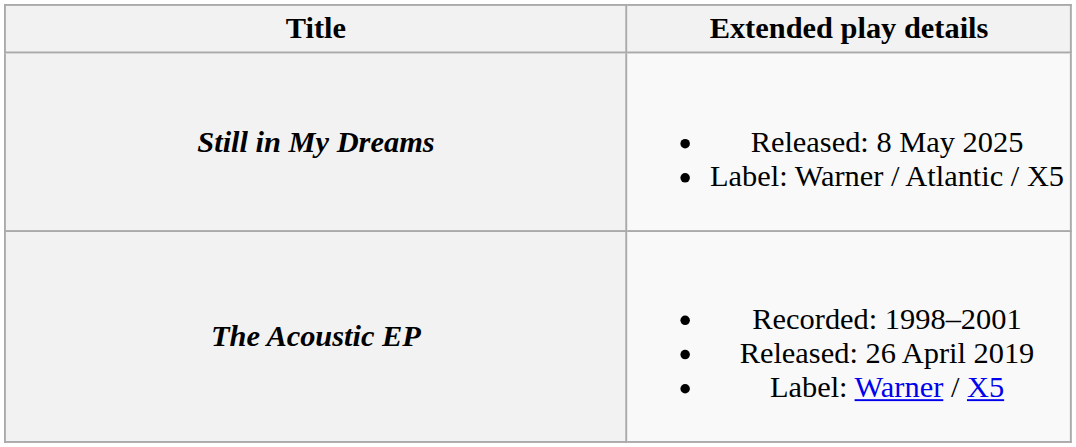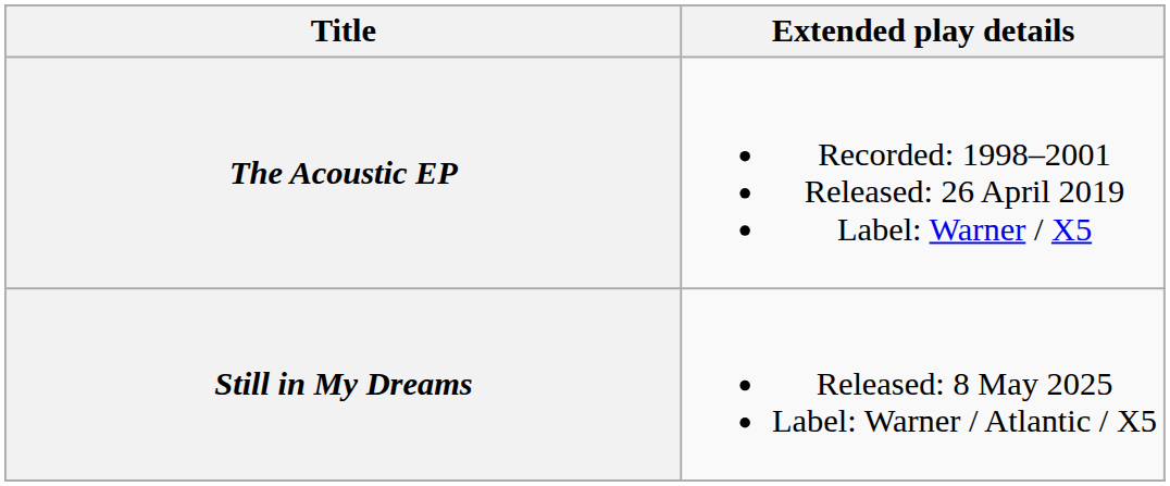rows swapped: The Acoustic EP <-> Still in My Dreams
